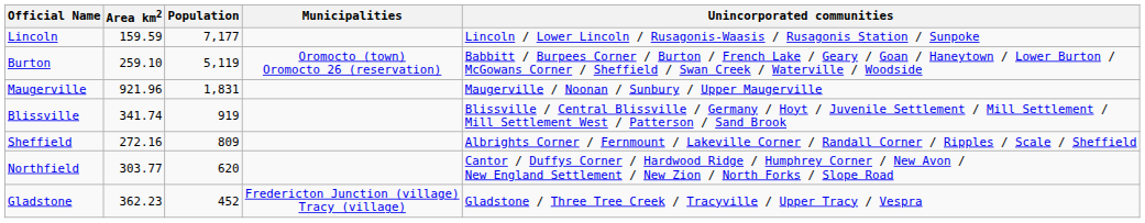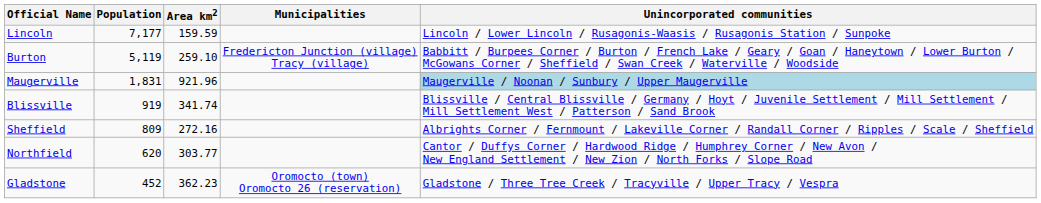columns swapped: Area km2 <-> Population
Burton | Municipalities: Oromocto (town) Oromocto 26 (reservation) -> Fredericton Junction (village) Tracy (village)
Maugerville | Unincorporated communities: no background -> lightblue background
Gladstone | Municipalities: Fredericton Junction (village) Tracy (village) -> Oromocto (town) Oromocto 26 (reservation)
